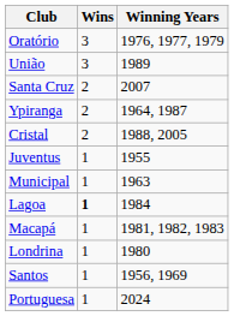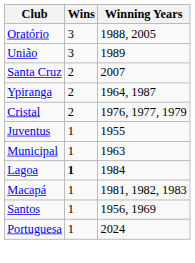Oratório | Winning Years: 1976, 1977, 1979 -> 1988, 2005
Cristal | Winning Years: 1988, 2005 -> 1976, 1977, 1979
- row: Londrina | 1 | 1980
